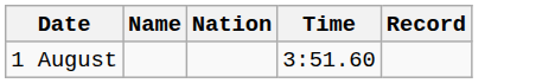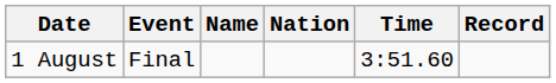+ column: Event | Final
